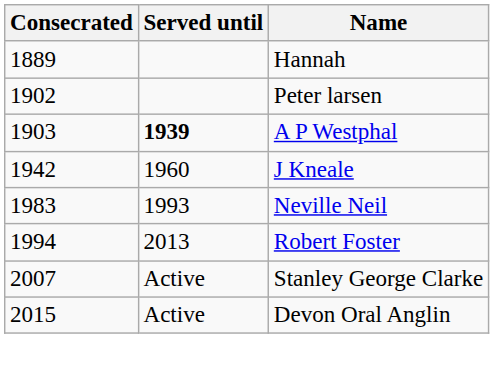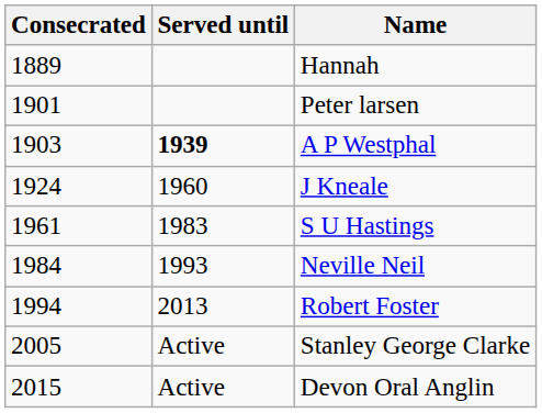Peter larsen | Consecrated: 1902 -> 1901
J Kneale | Consecrated: 1942 -> 1924
+ row: 1961 | 1983 | S U Hastings
Neville Neil | Consecrated: 1983 -> 1984
Stanley George Clarke | Consecrated: 2007 -> 2005
